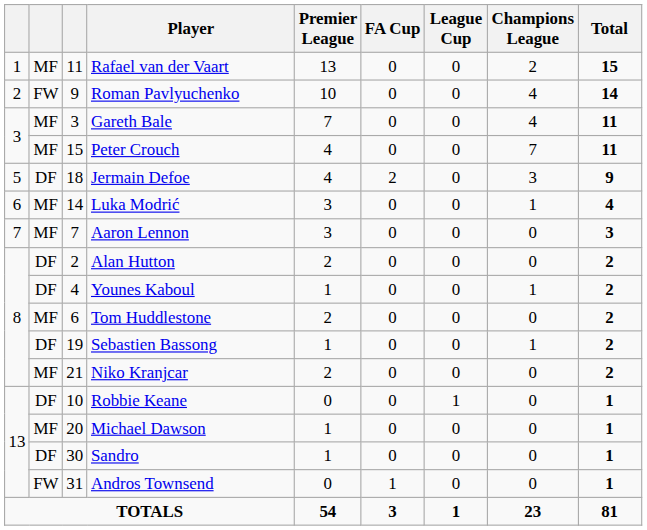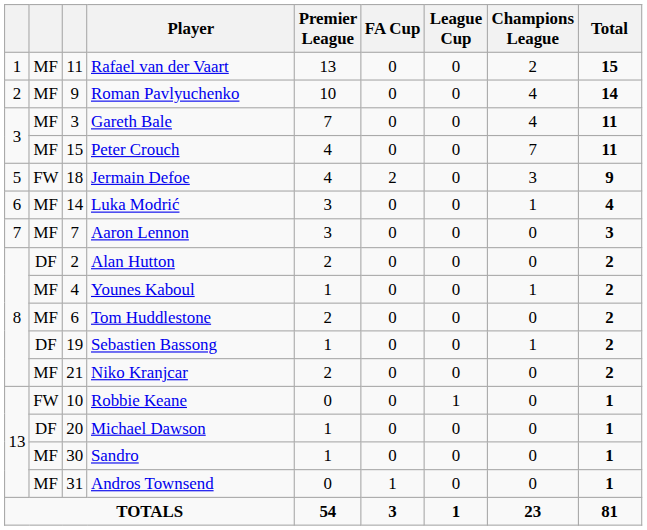Roman Pavlyuchenko | column 2: FW -> MF
Jermain Defoe | column 2: DF -> FW
Younes Kaboul | column 2: DF -> MF
Robbie Keane | column 2: DF -> FW
Michael Dawson | column 2: MF -> DF
Sandro | column 2: DF -> MF
Andros Townsend | column 2: FW -> MF
